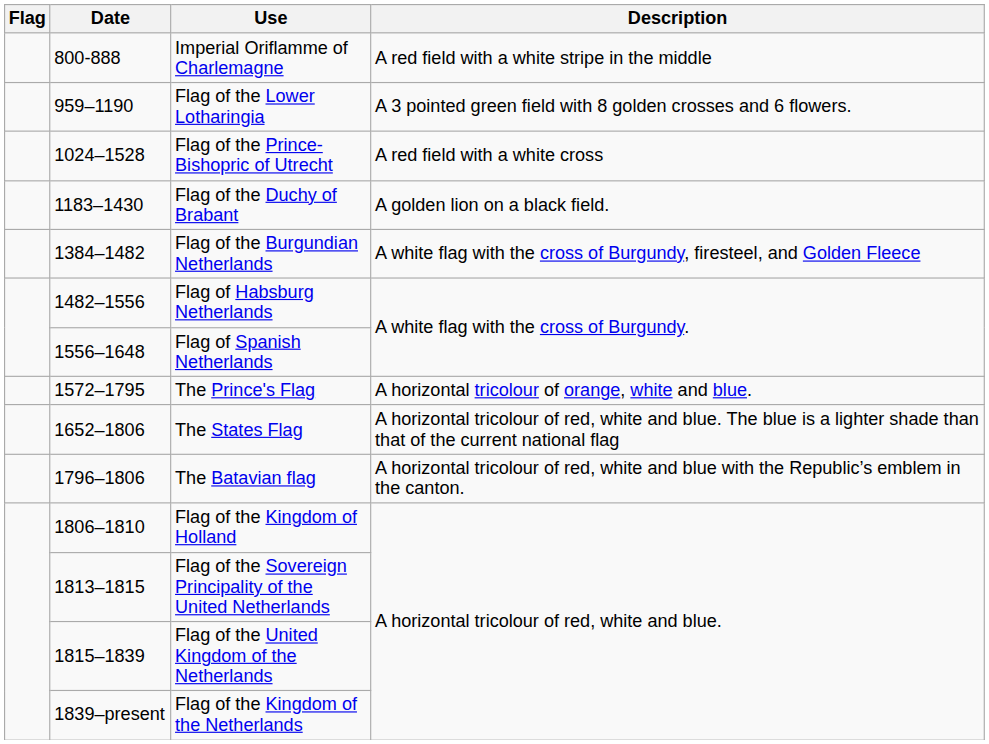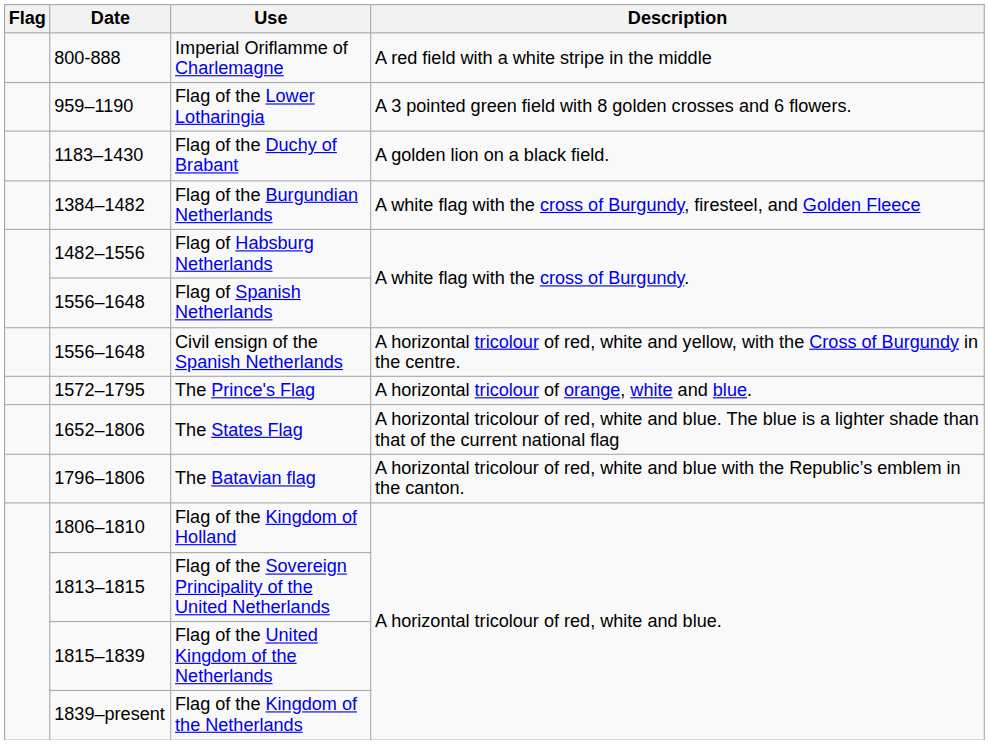- row: 1024–1528 | Flag of the Prince-Bishopric of Utrecht | A red field with a white cross
+ row: 1556–1648 | Civil ensign of the Spanish Netherlands | A horizontal tricolour of red, white and yellow, with the Cross of Burgundy in the centre.
